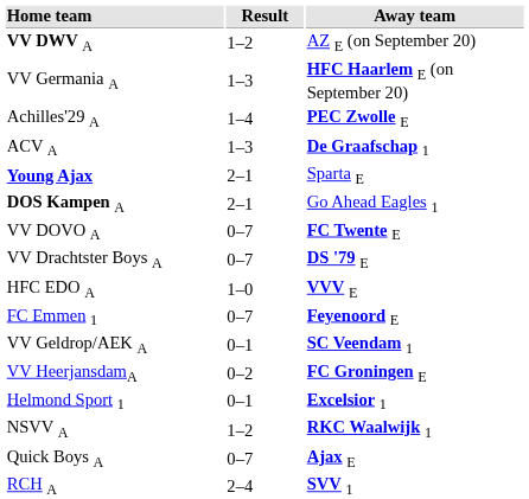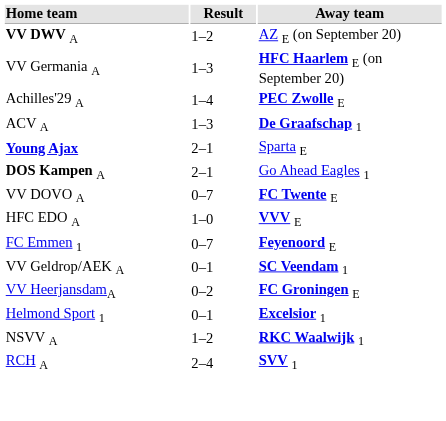- row: VV Drachtster Boys A | 0–7 | DS '79 E
- row: Quick Boys A | 0–7 | Ajax E
